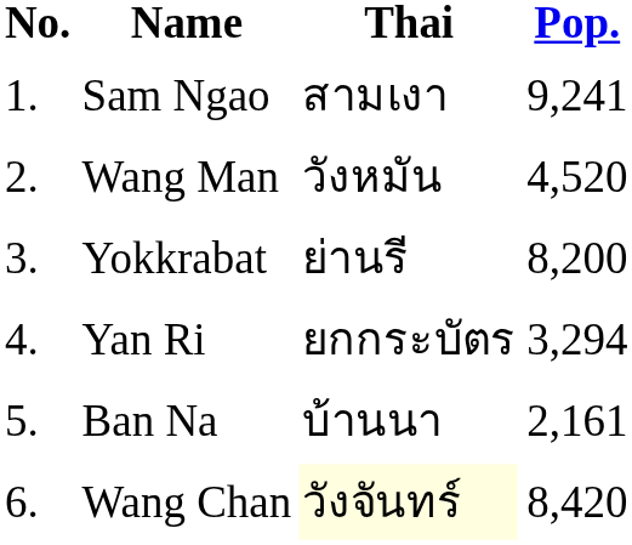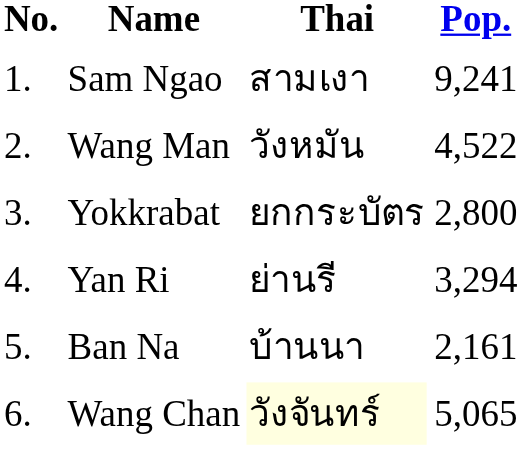Wang Man | Pop.: 4,520 -> 4,522
Yokkrabat | Thai: ย่านรี -> ยกกระบัตร
Yokkrabat | Pop.: 8,200 -> 2,800
Yan Ri | Thai: ยกกระบัตร -> ย่านรี
Wang Chan | Pop.: 8,420 -> 5,065
